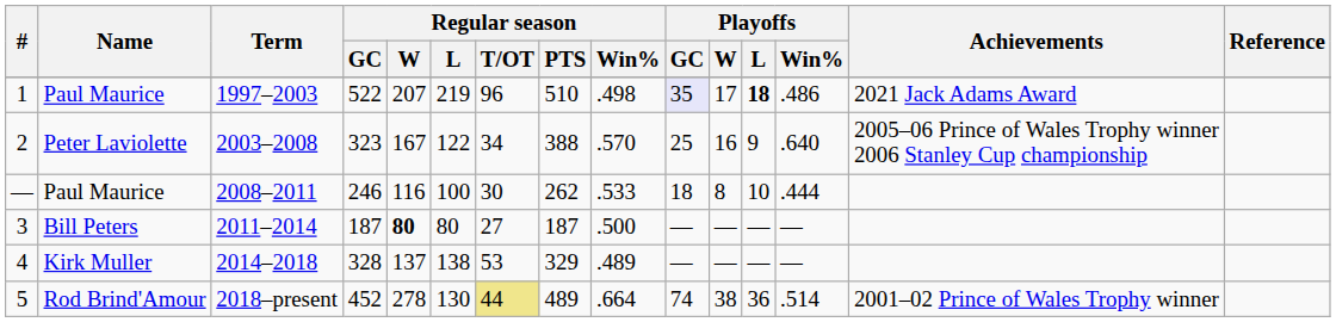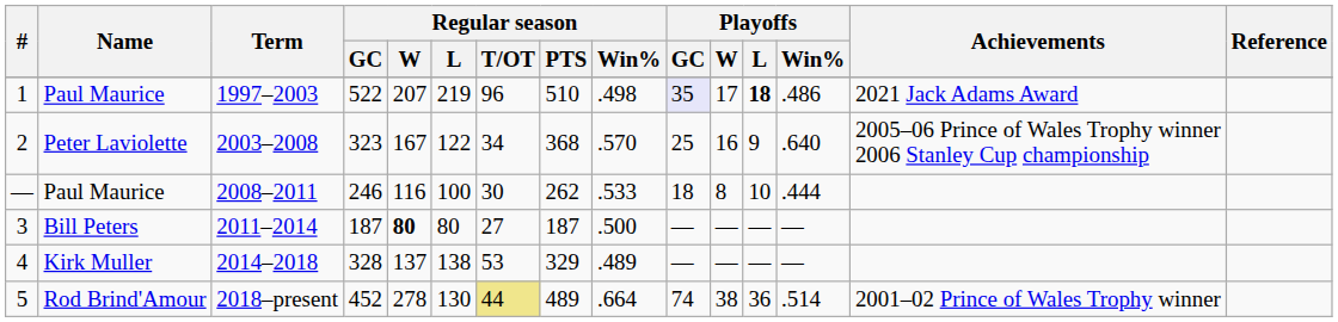2 | Regular season / PTS: 388 -> 368
